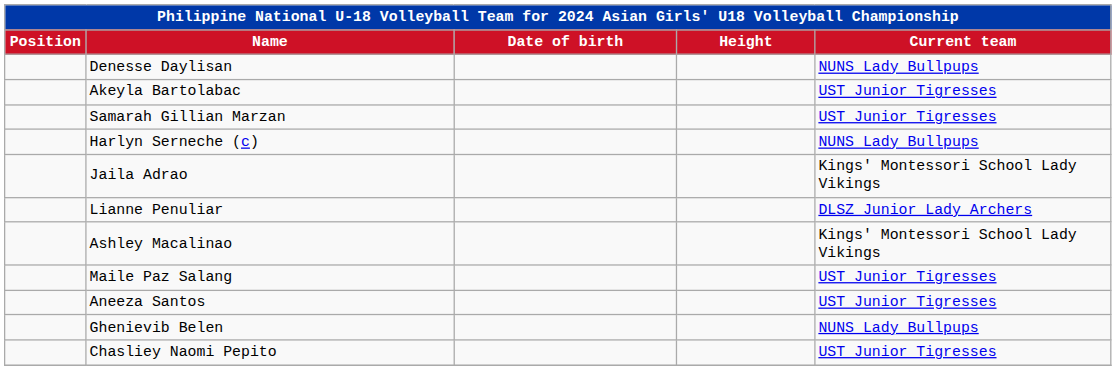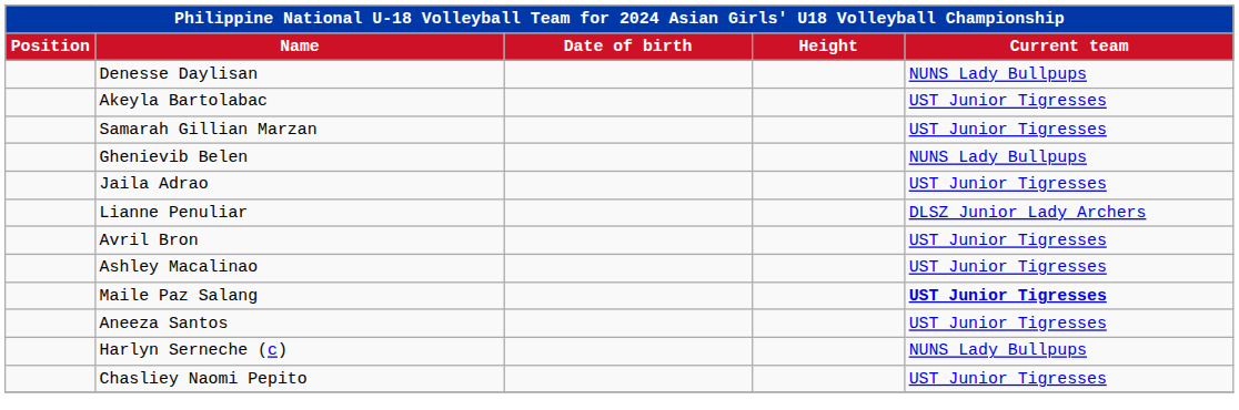rows swapped: Harlyn Serneche (c) <-> Ghenievib Belen
Jaila Adrao | Current team: Kings' Montessori School Lady Vikings -> UST Junior Tigresses
+ row: Avril Bron | UST Junior Tigresses
Ashley Macalinao | Current team: Kings' Montessori School Lady Vikings -> UST Junior Tigresses
Maile Paz Salang | Current team: normal -> bold
